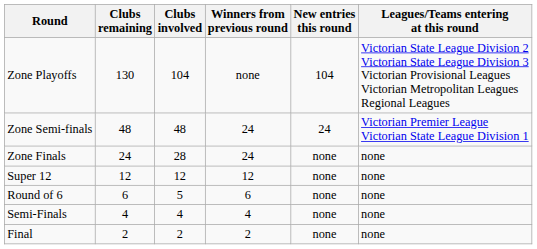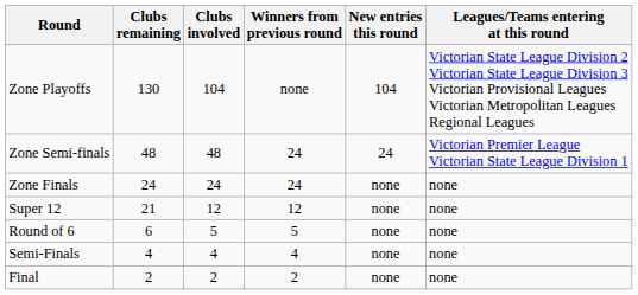Zone Finals | Clubs involved: 28 -> 24
Super 12 | Clubs remaining: 12 -> 21
Round of 6 | Winners from previous round: 6 -> 5
